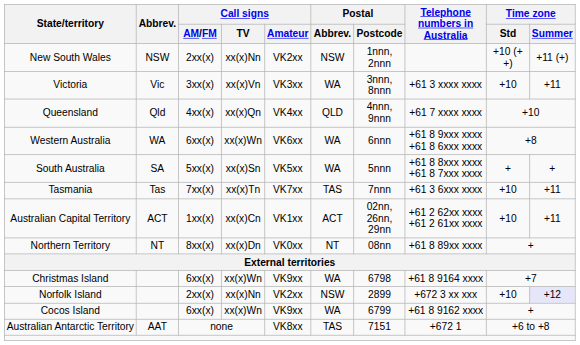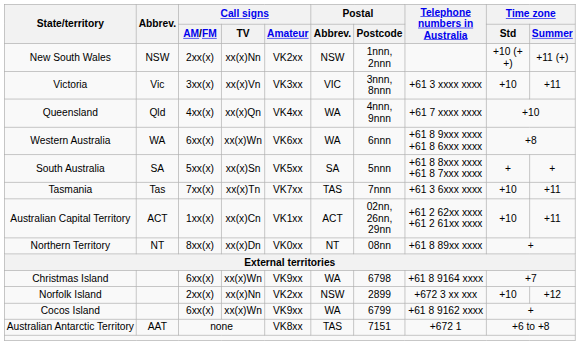Victoria | Postal / Abbrev.: WA -> VIC
Queensland | Postal / Abbrev.: QLD -> WA
South Australia | Postal / Abbrev.: WA -> SA
Norfolk Island | Time zone / Summer: lavender background -> no background
